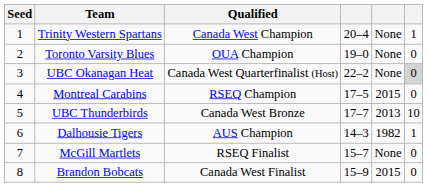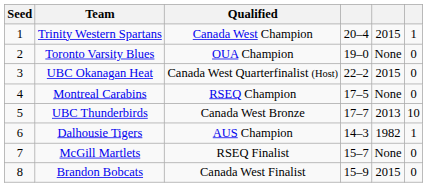Trinity Western Spartans | column 5: None -> 2015
UBC Okanagan Heat | column 5: None -> 2015
UBC Okanagan Heat | column 6: lightgrey background -> no background
Montreal Carabins | column 5: 2015 -> None
